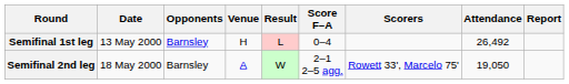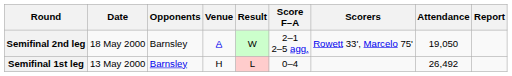rows swapped: Semifinal 1st leg <-> Semifinal 2nd leg
